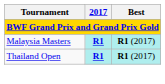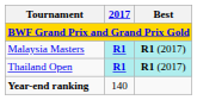+ row: Year-end ranking | 140
